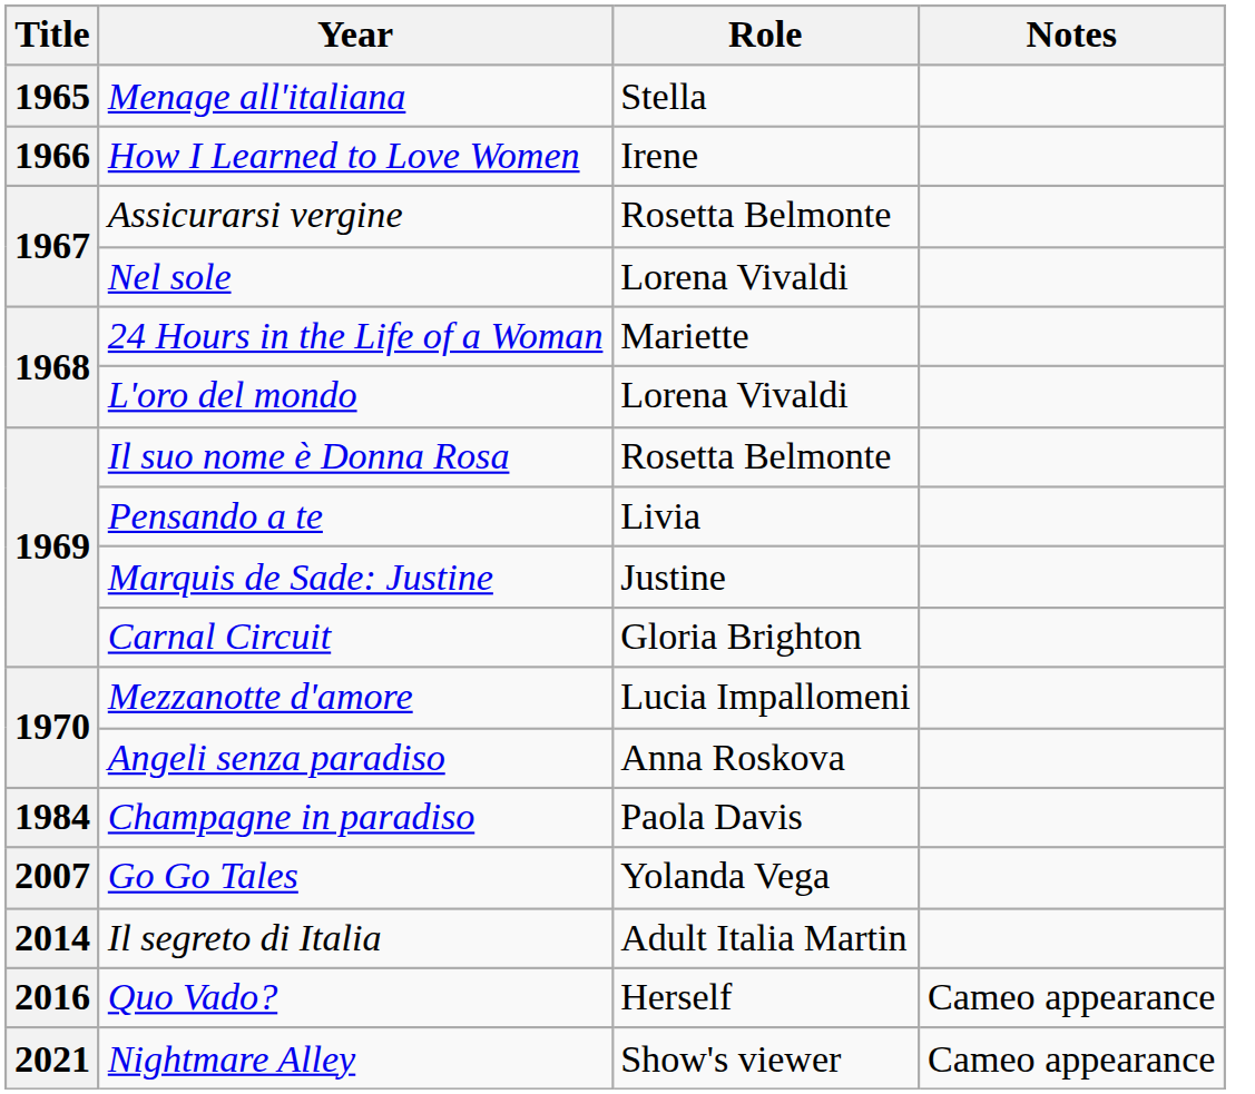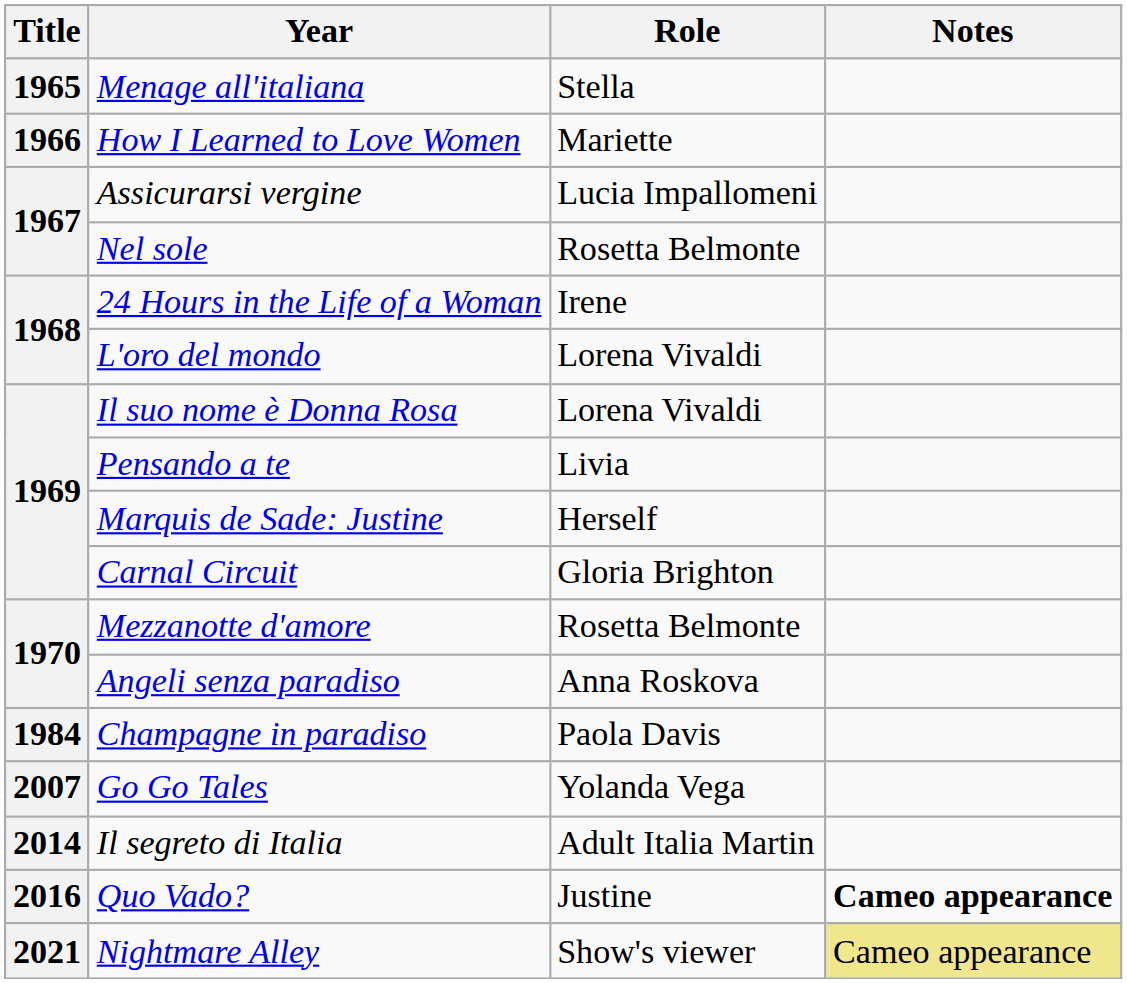How I Learned to Love Women | Role: Irene -> Mariette
Assicurarsi vergine | Role: Rosetta Belmonte -> Lucia Impallomeni
Nel sole | Role: Lorena Vivaldi -> Rosetta Belmonte
24 Hours in the Life of a Woman | Role: Mariette -> Irene
Il suo nome è Donna Rosa | Role: Rosetta Belmonte -> Lorena Vivaldi
Marquis de Sade: Justine | Role: Justine -> Herself
Mezzanotte d'amore | Role: Lucia Impallomeni -> Rosetta Belmonte
Quo Vado? | Role: Herself -> Justine
Quo Vado? | Notes: normal -> bold
Nightmare Alley | Notes: no background -> khaki background
